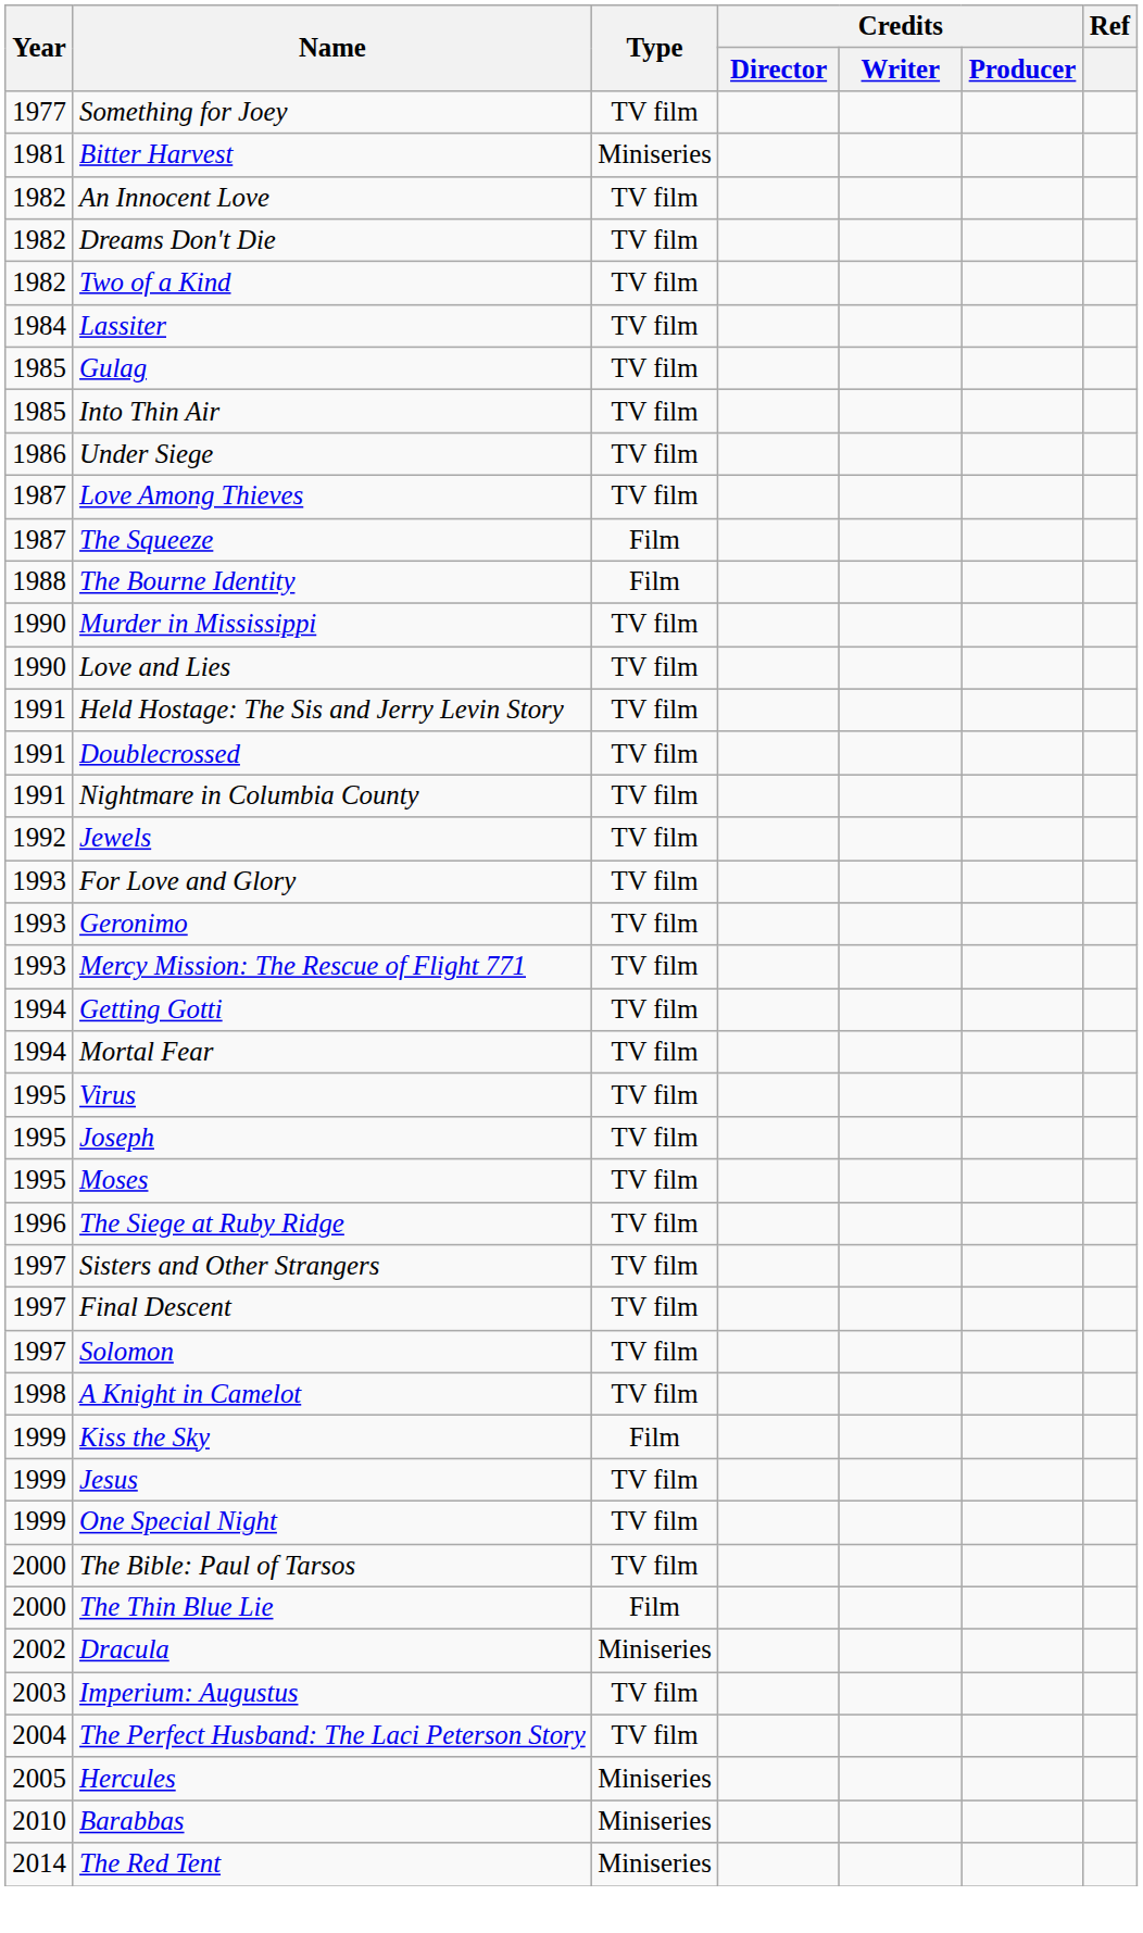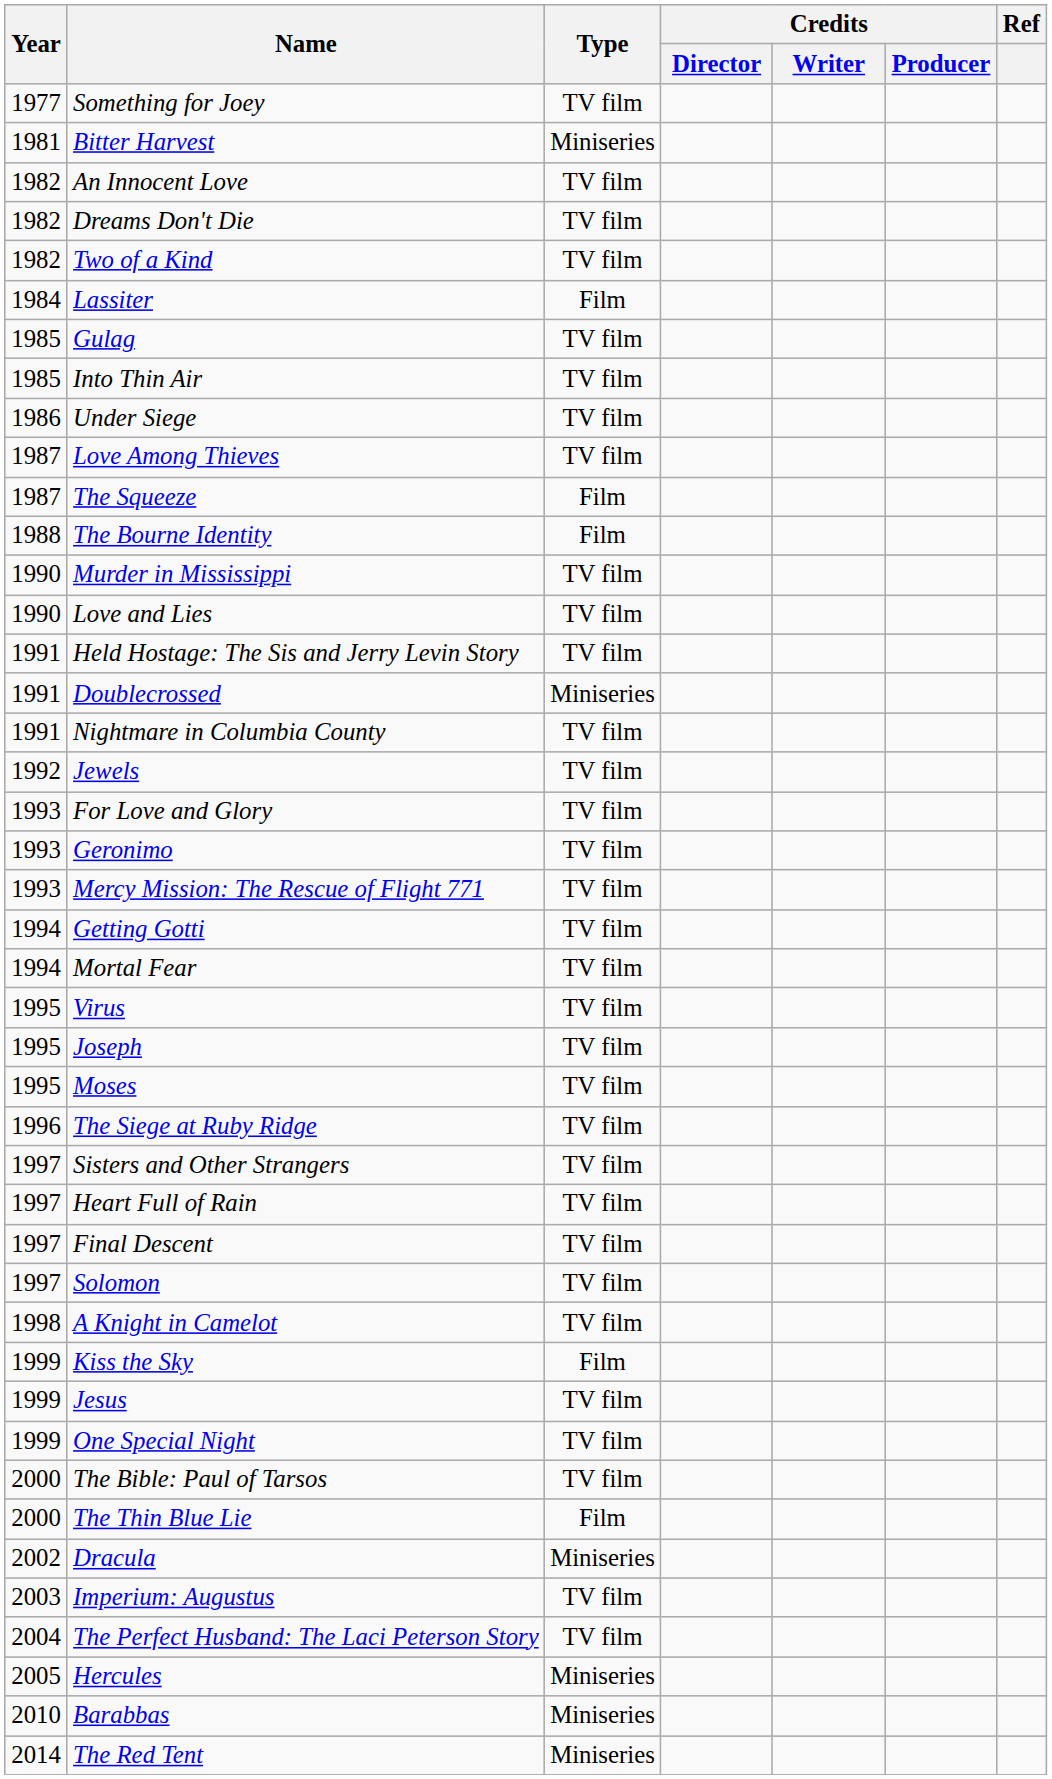Lassiter | Type: TV film -> Film
Doublecrossed | Type: TV film -> Miniseries
+ row: 1997 | Heart Full of Rain | TV film
